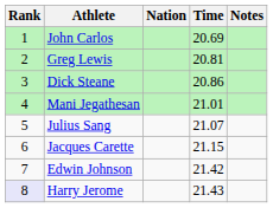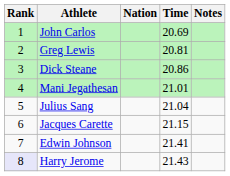Julius Sang | Time: 21.07 -> 21.04
Edwin Johnson | Time: 21.42 -> 21.41
